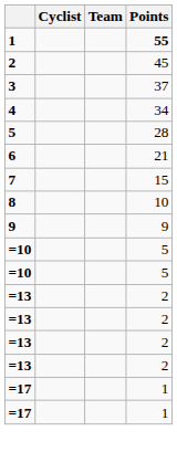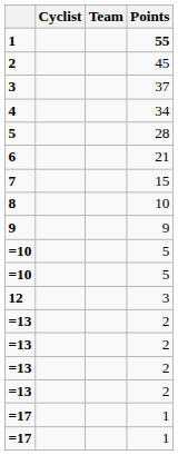+ row: 12 | 3
